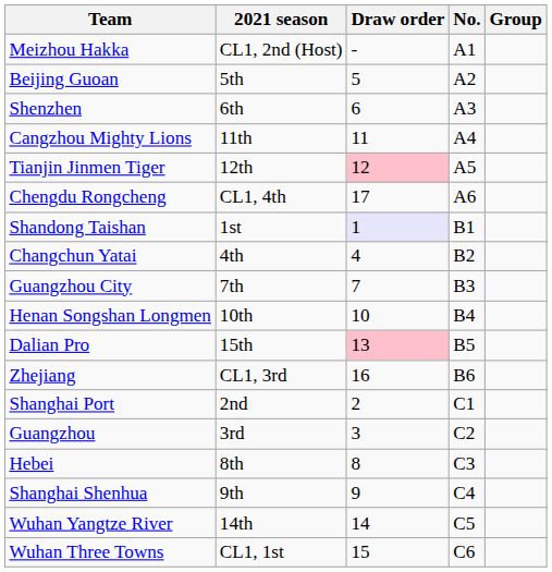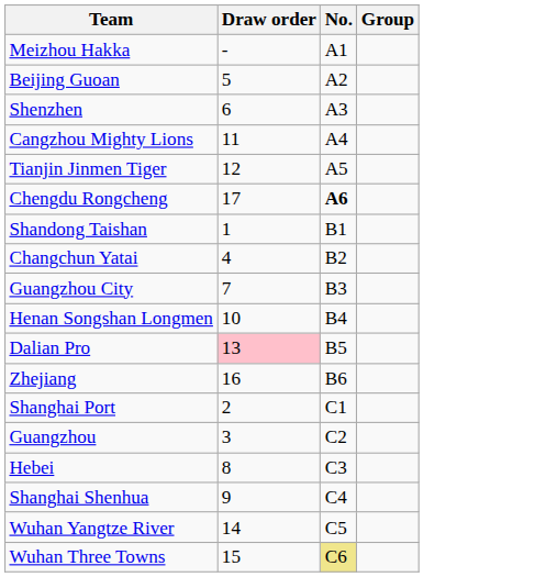- column: 2021 season | CL1, 2nd (Host) | 5th | 6th | 11th | 12th | CL1, 4th | 1st | 4th | 7th | 10th | 15th | CL1, 3rd | 2nd | 3rd | 8th | 9th | 14th | CL1, 1st
Tianjin Jinmen Tiger | Draw order: pink background -> no background
Chengdu Rongcheng | No.: normal -> bold
Shandong Taishan | Draw order: lavender background -> no background
Wuhan Three Towns | No.: no background -> khaki background
